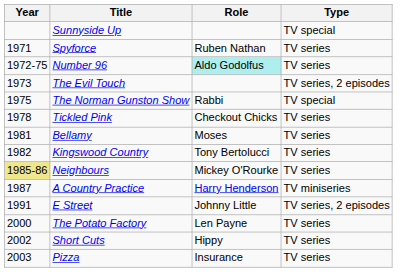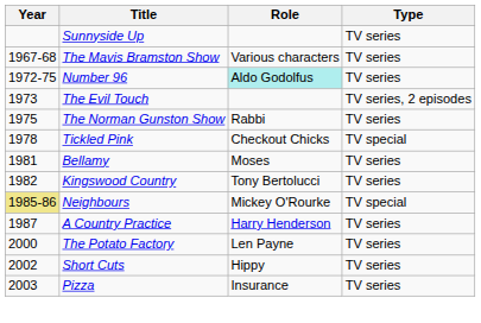Sunnyside Up | Type: TV special -> TV series
+ row: 1967-68 | The Mavis Bramston Show | Various characters | TV series
- row: 1971 | Spyforce | Ruben Nathan | TV series
The Norman Gunston Show | Type: TV special -> TV series
Tickled Pink | Type: TV series -> TV special
Neighbours | Type: TV series -> TV special
A Country Practice | Type: TV miniseries -> TV series
- row: 1991 | E Street | Johnny Little | TV series, 2 episodes
